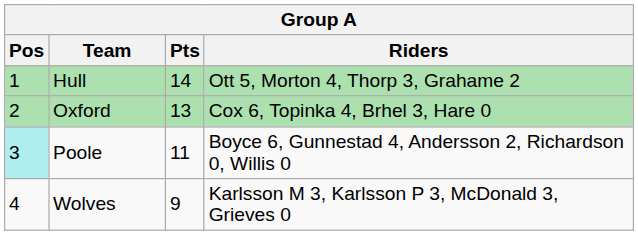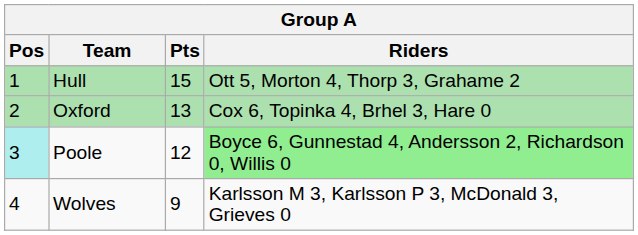Hull | Pts: 14 -> 15
Poole | Pts: 11 -> 12
Poole | Riders: no background -> lightgreen background
